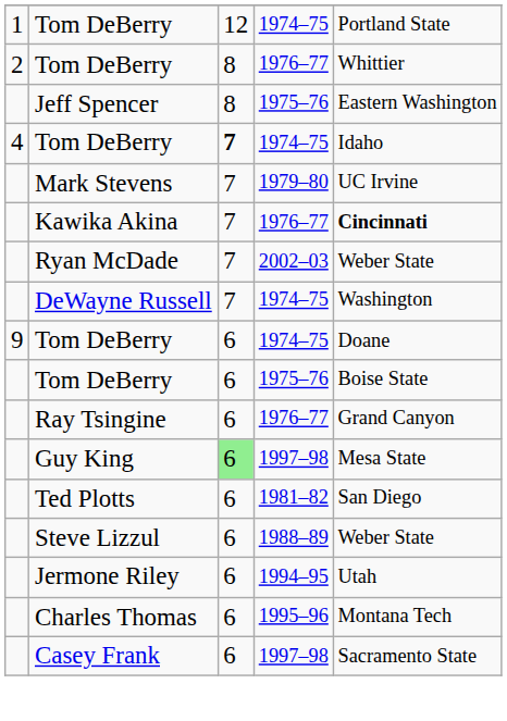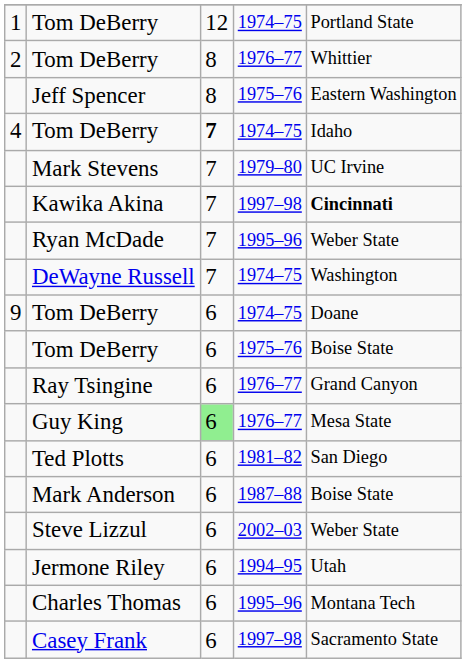Kawika Akina | column 4: 1976–77 -> 1997–98
Ryan McDade | column 4: 2002–03 -> 1995–96
Guy King | column 4: 1997–98 -> 1976–77
+ row: Mark Anderson | 6 | 1987–88 | Boise State
Steve Lizzul | column 4: 1988–89 -> 2002–03
